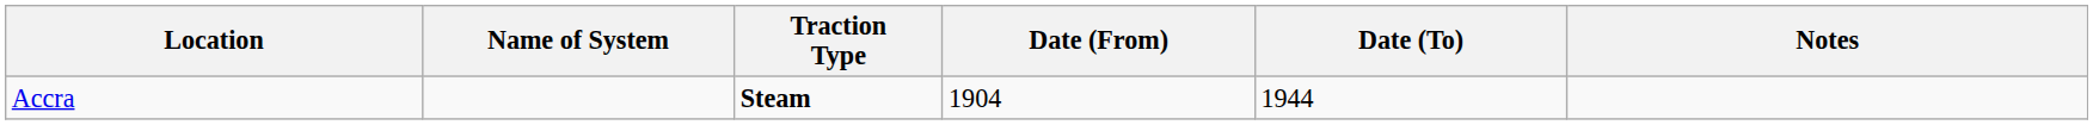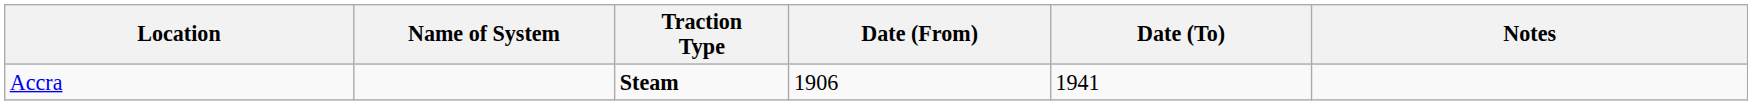Accra | Date (From): 1904 -> 1906
Accra | Date (To): 1944 -> 1941
